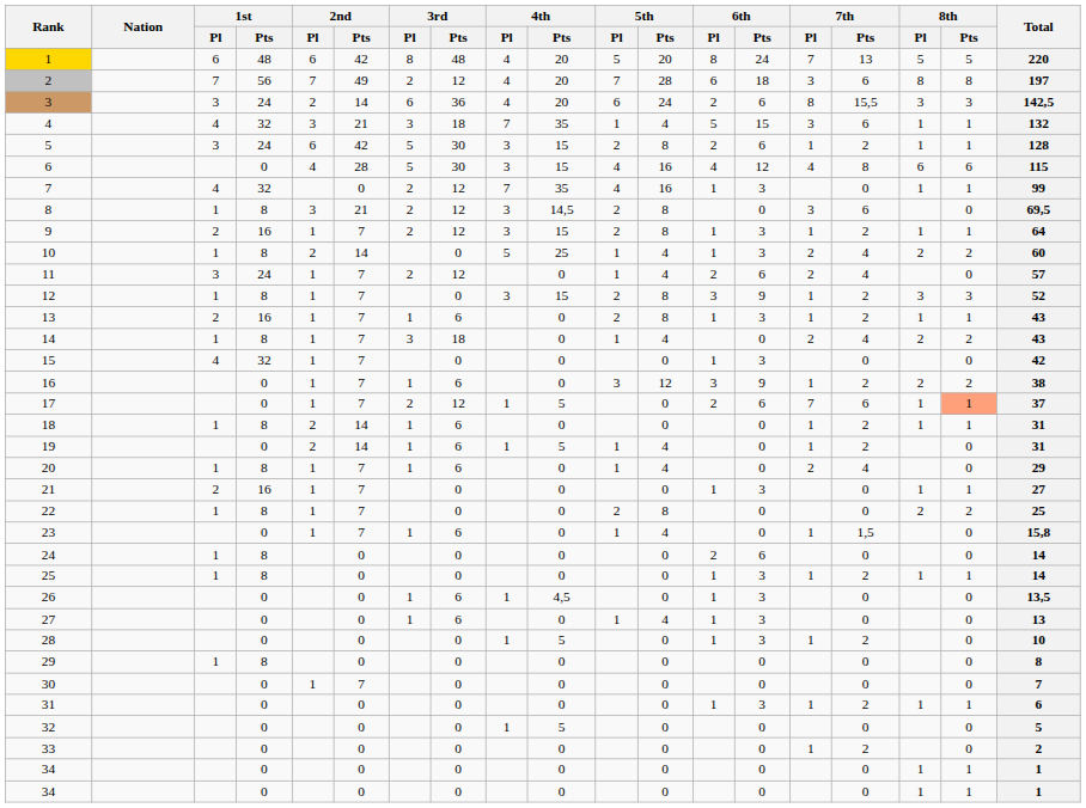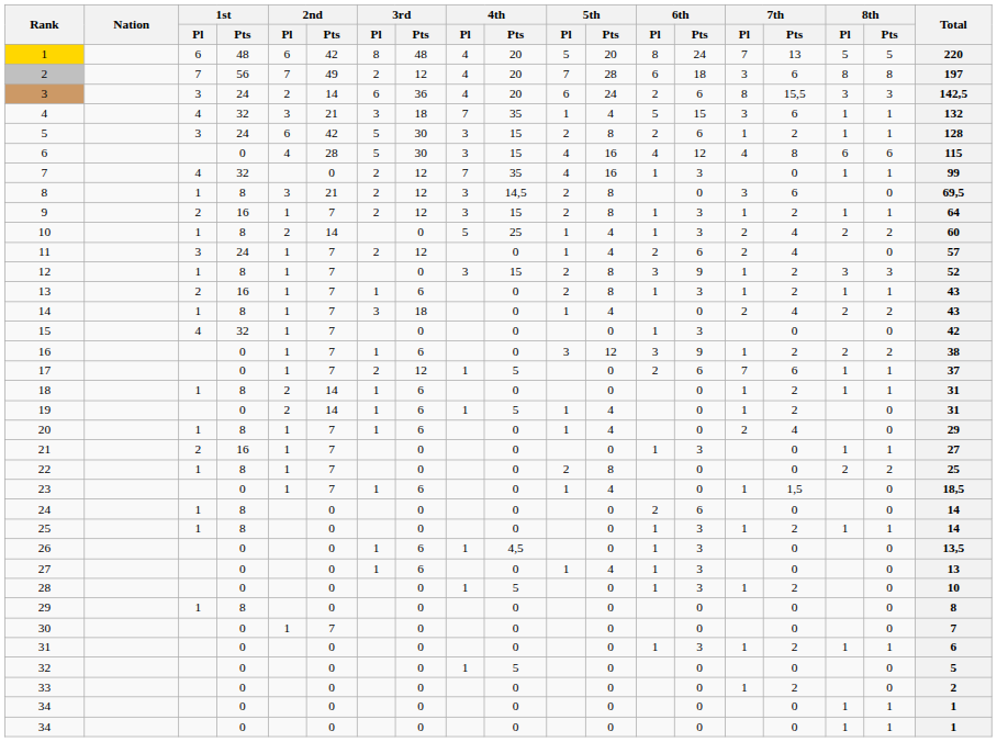17 | 8th / Pts: lightsalmon background -> no background
23 | Total: 15,8 -> 18,5
